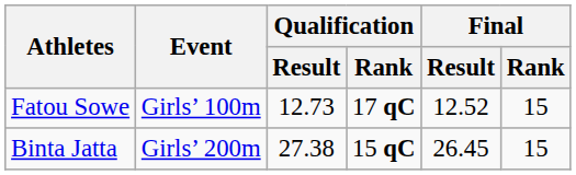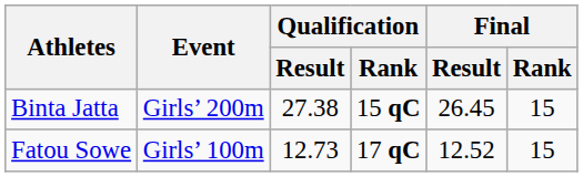rows swapped: Fatou Sowe <-> Binta Jatta
